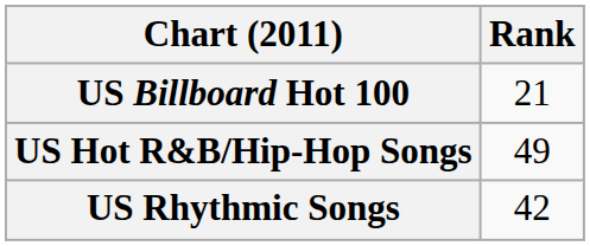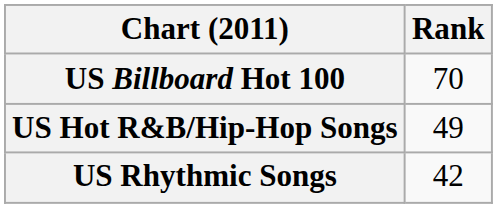US Billboard Hot 100 | Rank: 21 -> 70
